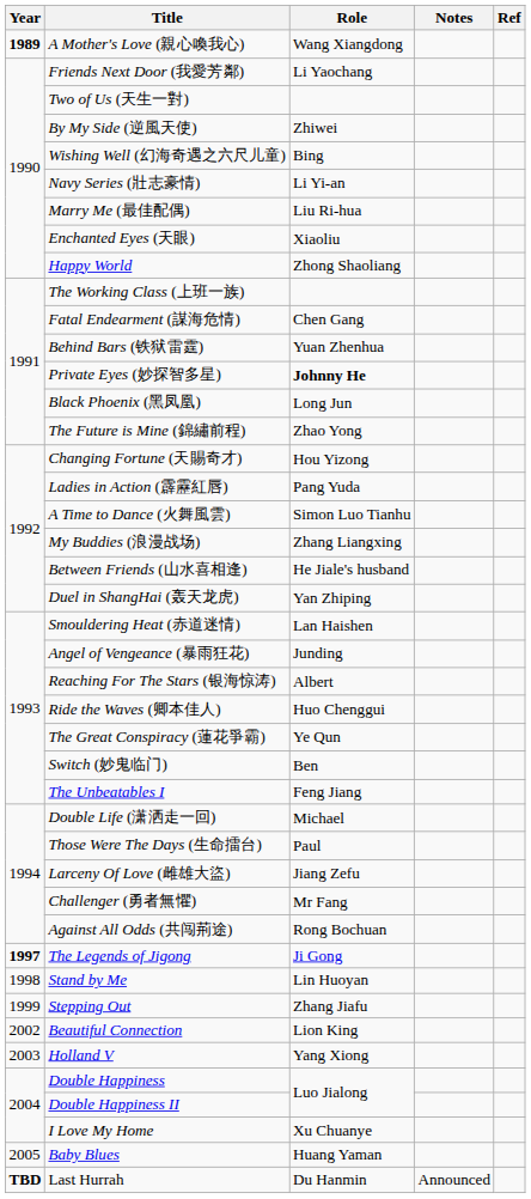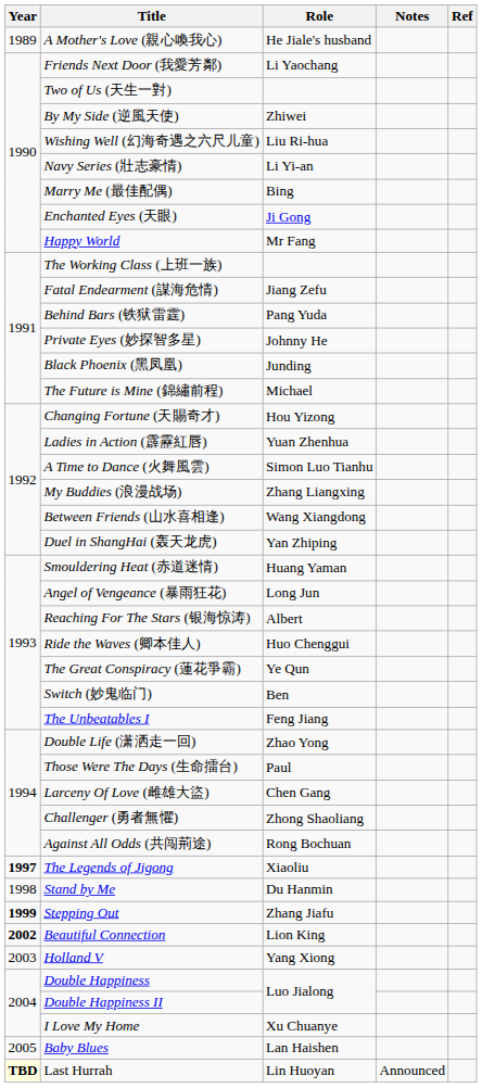A Mother's Love (親心喚我心) | Year: bold -> normal
A Mother's Love (親心喚我心) | Role: Wang Xiangdong -> He Jiale's husband
Wishing Well (幻海奇遇之六尺儿童) | Role: Bing -> Liu Ri-hua
Marry Me (最佳配偶) | Role: Liu Ri-hua -> Bing
Enchanted Eyes (天眼) | Role: Xiaoliu -> Ji Gong
Happy World | Role: Zhong Shaoliang -> Mr Fang
Fatal Endearment (謀海危情) | Role: Chen Gang -> Jiang Zefu
Behind Bars (铁狱雷霆) | Role: Yuan Zhenhua -> Pang Yuda
Private Eyes (妙探智多星) | Role: bold -> normal
Black Phoenix (黑凤凰) | Role: Long Jun -> Junding
The Future is Mine (錦繡前程) | Role: Zhao Yong -> Michael
Ladies in Action (霹靂紅唇) | Role: Pang Yuda -> Yuan Zhenhua
Between Friends (山水喜相逢) | Role: He Jiale's husband -> Wang Xiangdong
Smouldering Heat (赤道迷情) | Role: Lan Haishen -> Huang Yaman
Angel of Vengeance (暴雨狂花) | Role: Junding -> Long Jun
Double Life (潇洒走一回) | Role: Michael -> Zhao Yong
Larceny Of Love (雌雄大盜) | Role: Jiang Zefu -> Chen Gang
Challenger (勇者無懼) | Role: Mr Fang -> Zhong Shaoliang
The Legends of Jigong | Role: Ji Gong -> Xiaoliu
Stand by Me | Role: Lin Huoyan -> Du Hanmin
Stepping Out | Year: normal -> bold
Beautiful Connection | Year: normal -> bold
Baby Blues | Role: Huang Yaman -> Lan Haishen
Last Hurrah | Year: no background -> lightyellow background
Last Hurrah | Role: Du Hanmin -> Lin Huoyan
